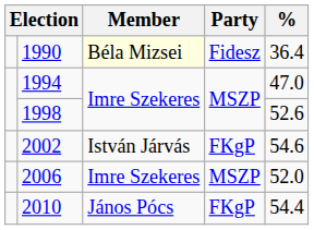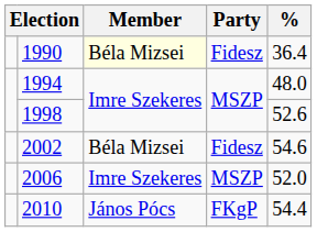1994 | %: 47.0 -> 48.0
2002 | Member: István Járvás -> Béla Mizsei
2002 | Party: FKgP -> Fidesz
